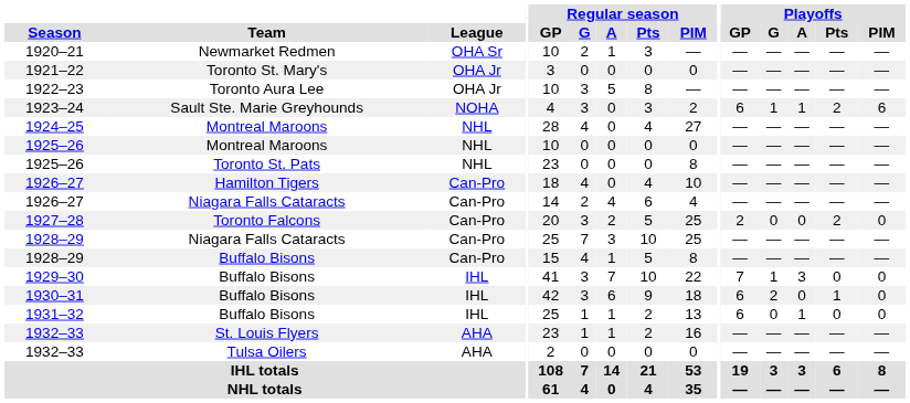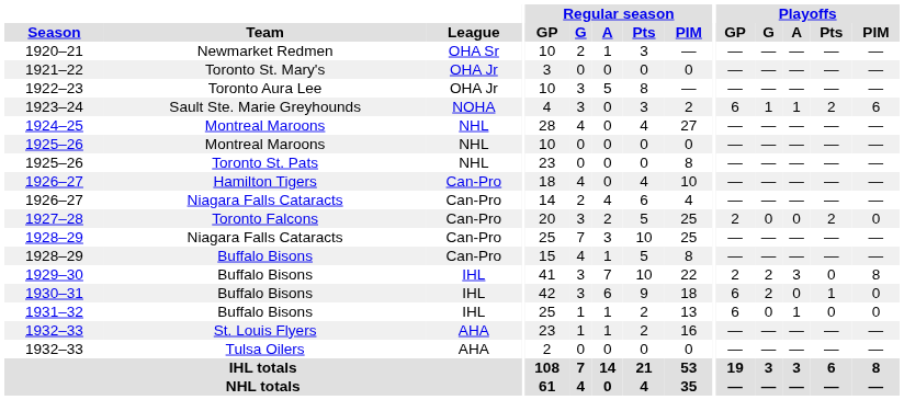1929–30 | Playoffs / GP: 7 -> 2
1929–30 | Playoffs / G: 1 -> 2
1929–30 | Playoffs / PIM: 0 -> 8
